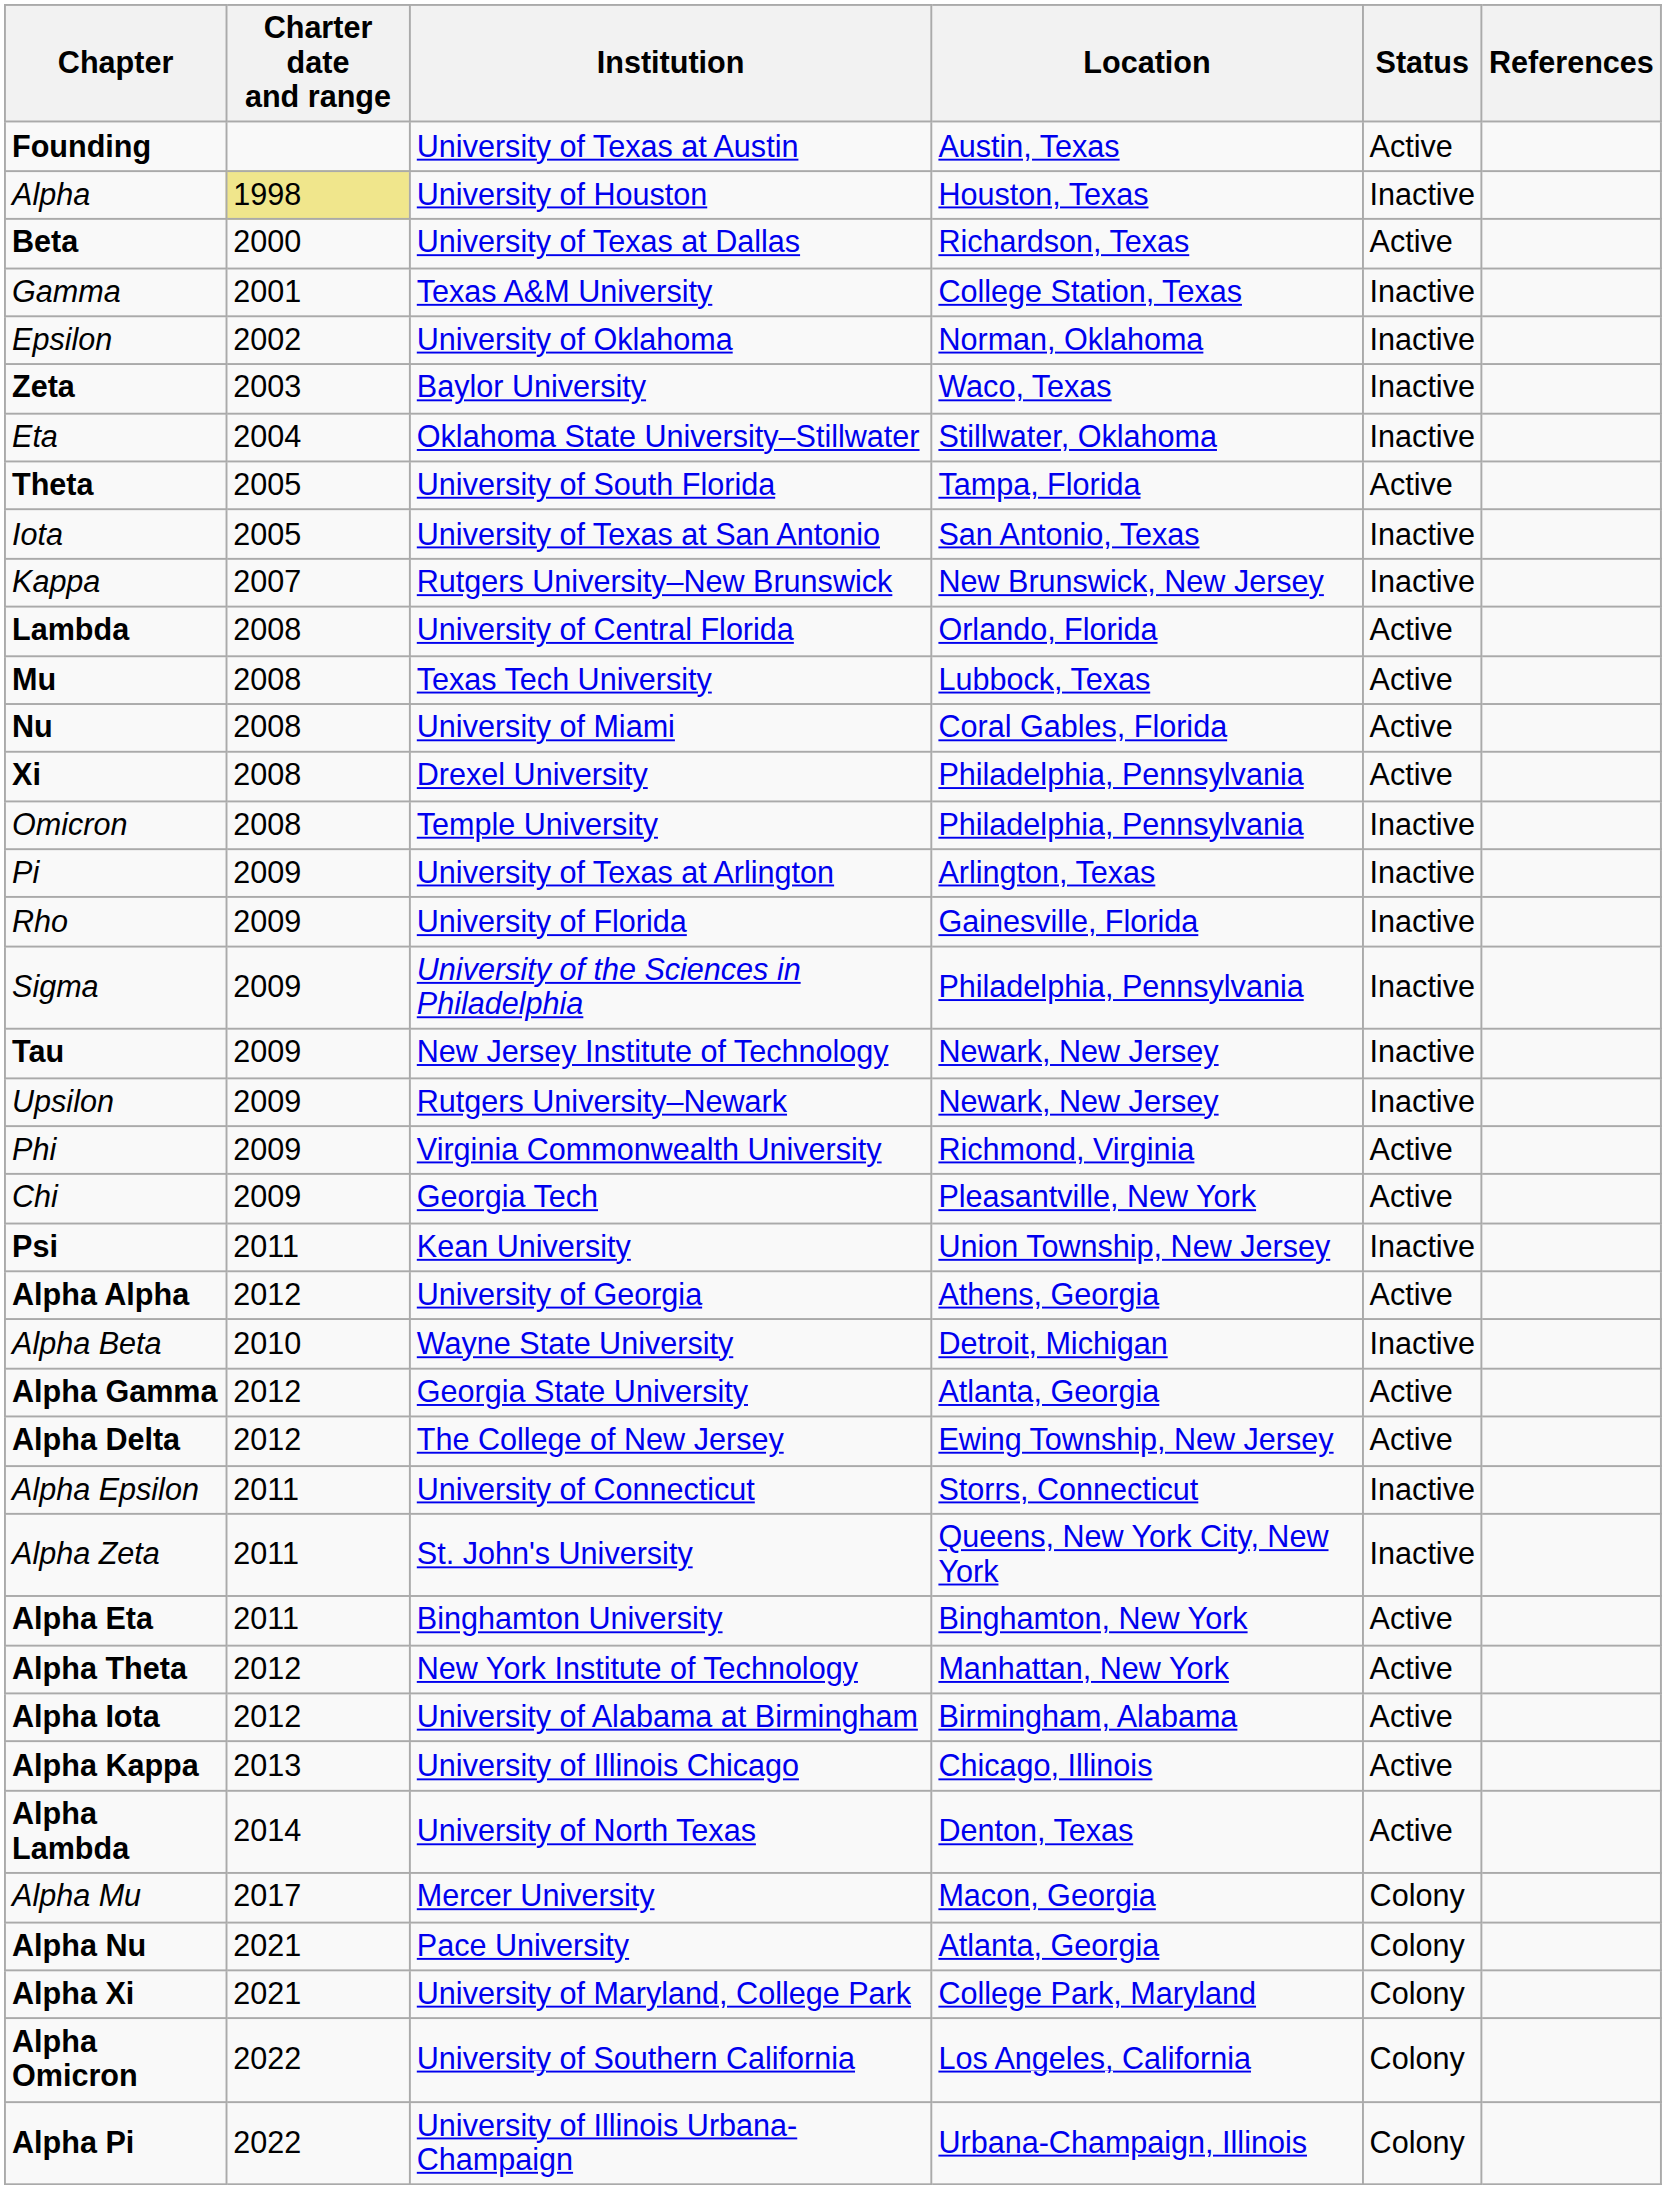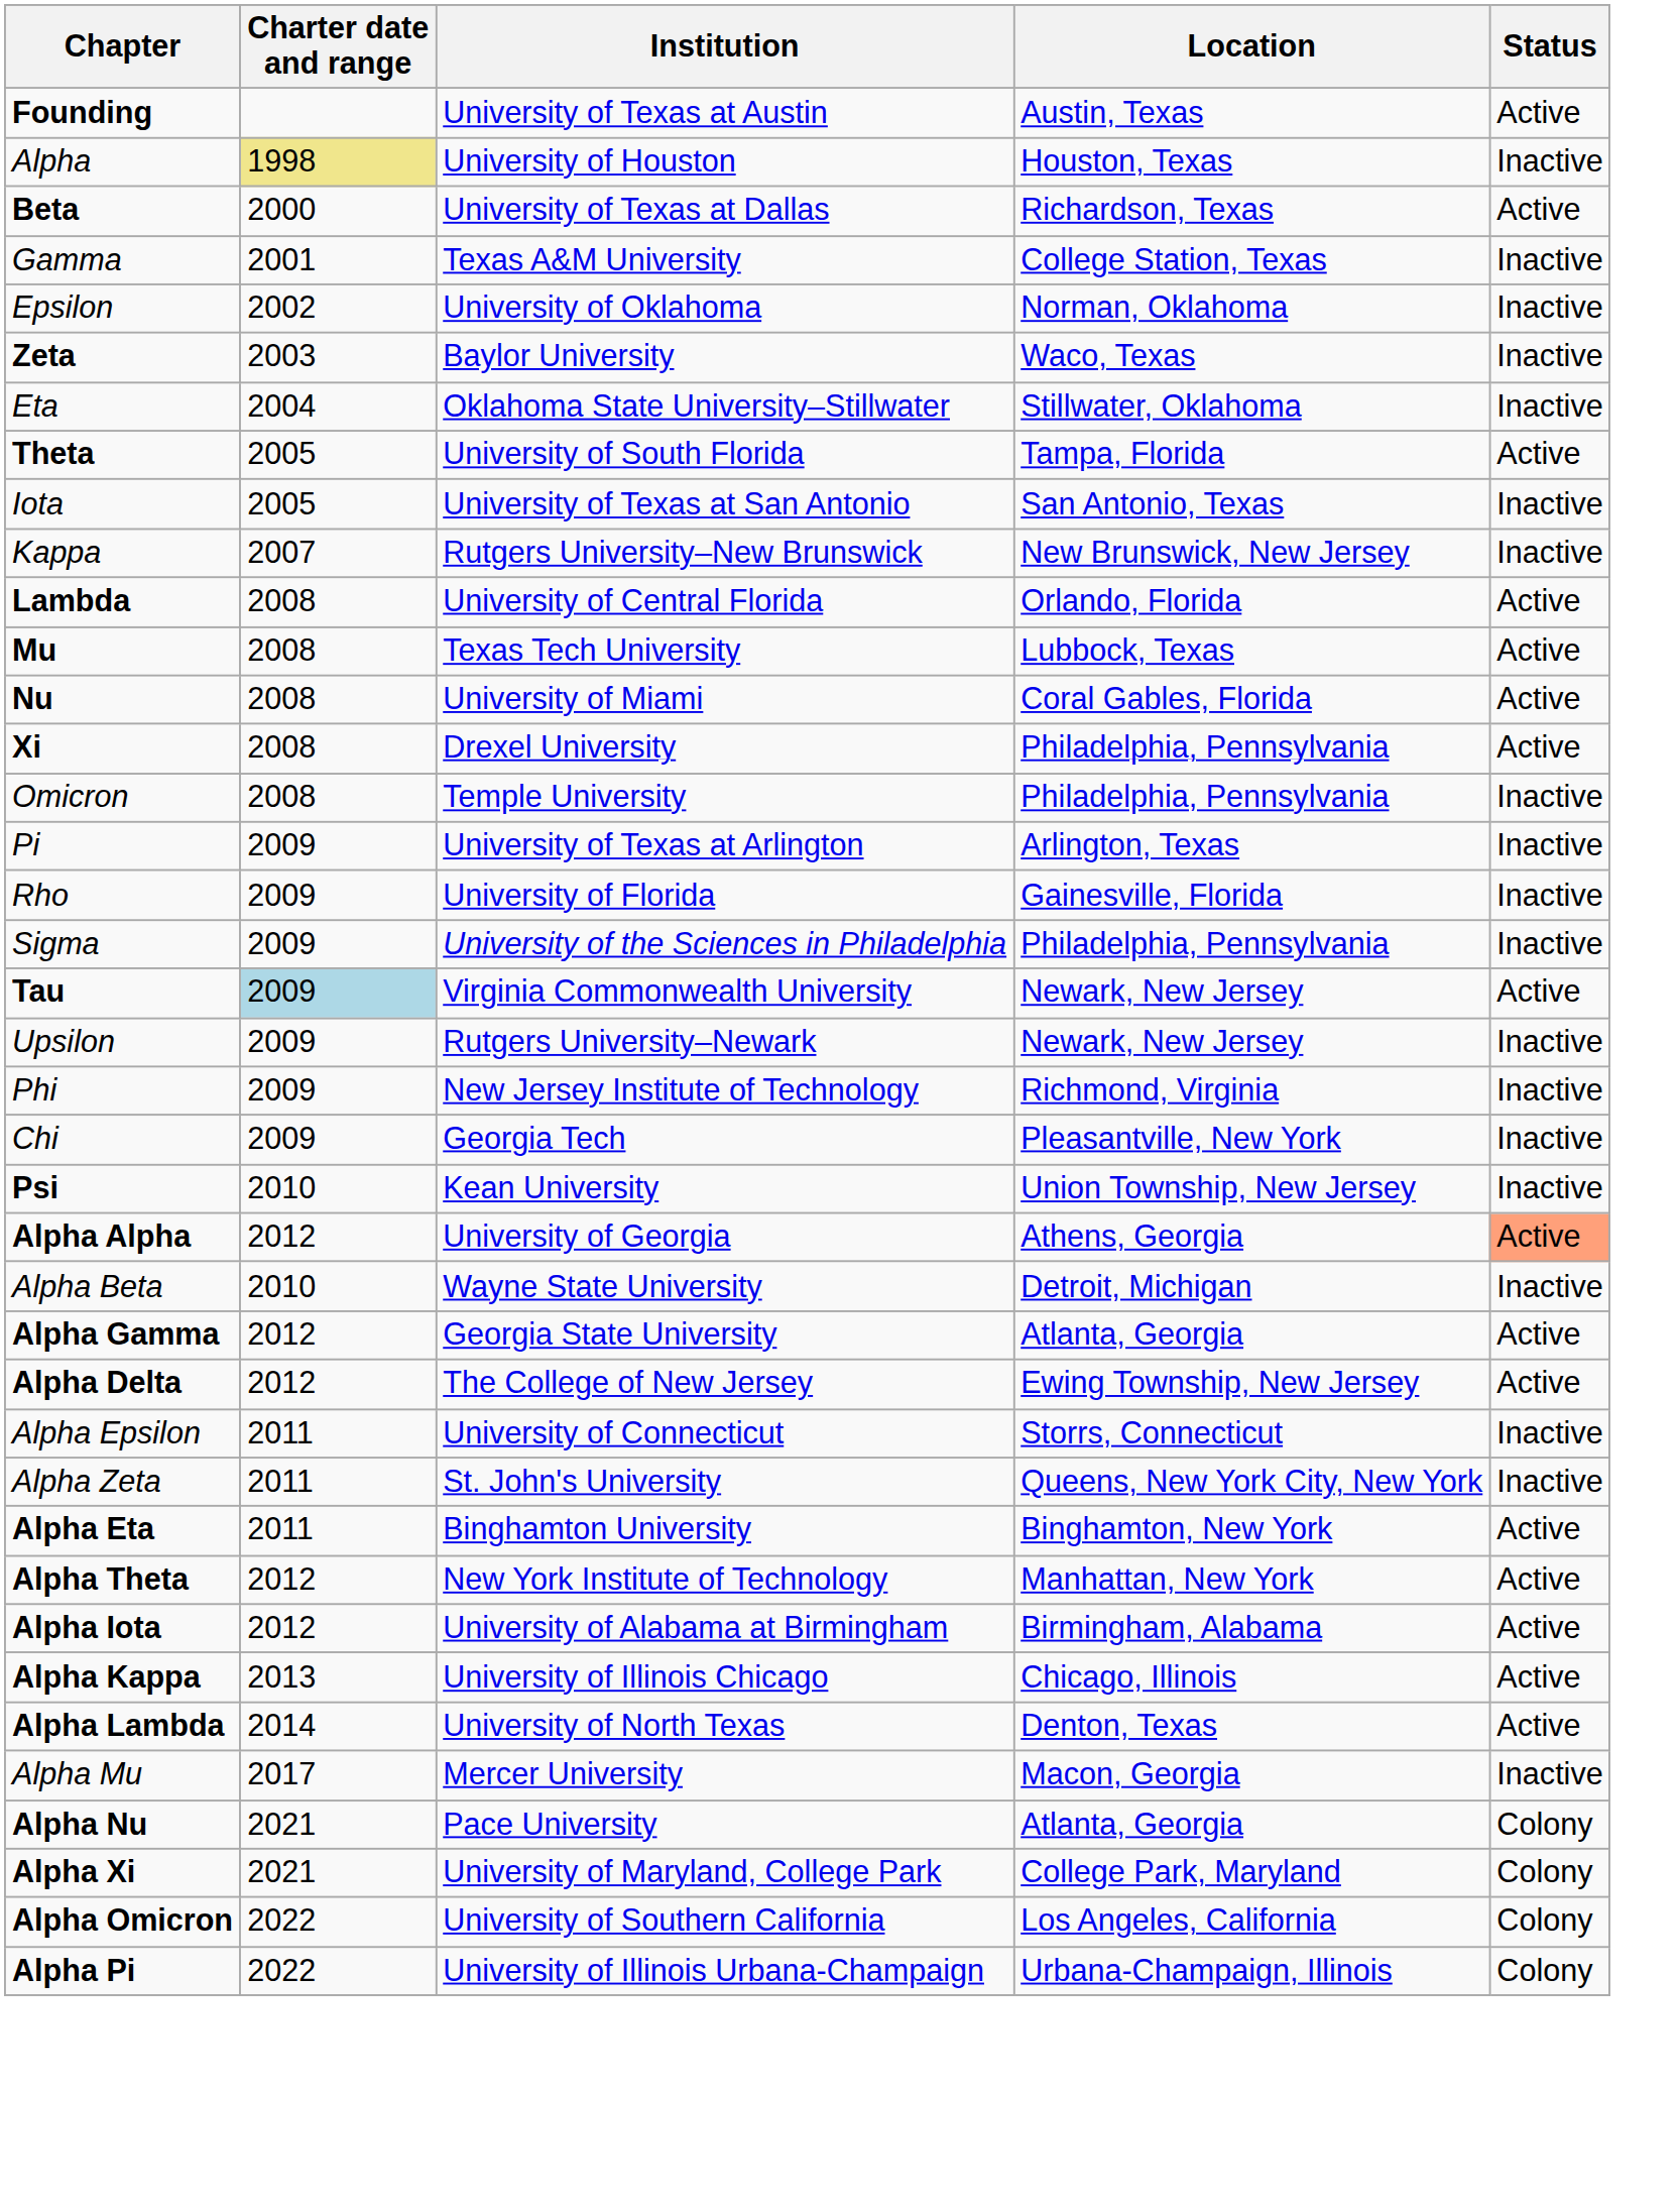- column: References
Tau | Charter date and range: no background -> lightblue background
Tau | Institution: New Jersey Institute of Technology -> Virginia Commonwealth University
Tau | Status: Inactive -> Active
Phi | Institution: Virginia Commonwealth University -> New Jersey Institute of Technology
Phi | Status: Active -> Inactive
Chi | Status: Active -> Inactive
Psi | Charter date and range: 2011 -> 2010
Alpha Alpha | Status: no background -> lightsalmon background
Alpha Mu | Status: Colony -> Inactive
